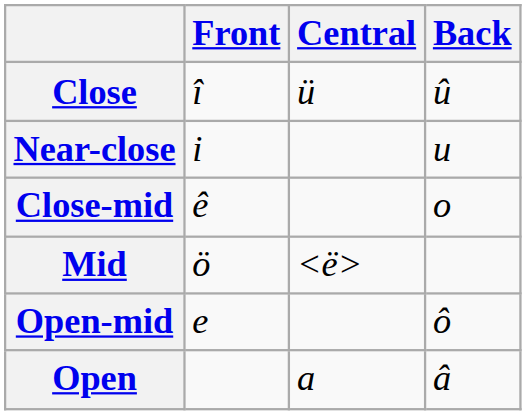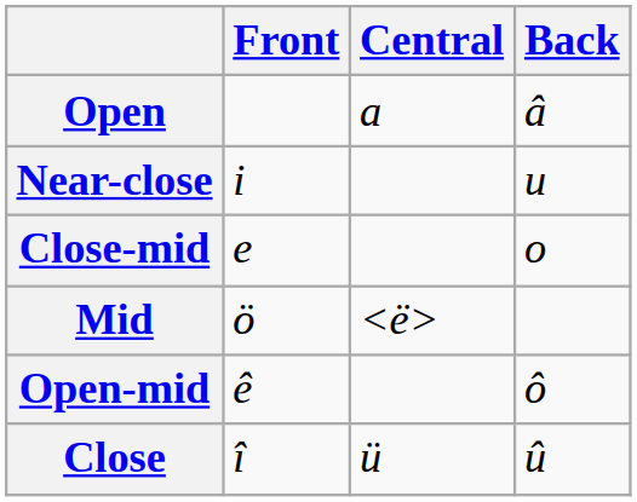rows swapped: Close <-> Open
Close-mid | Front: ê -> e
Open-mid | Front: e -> ê
